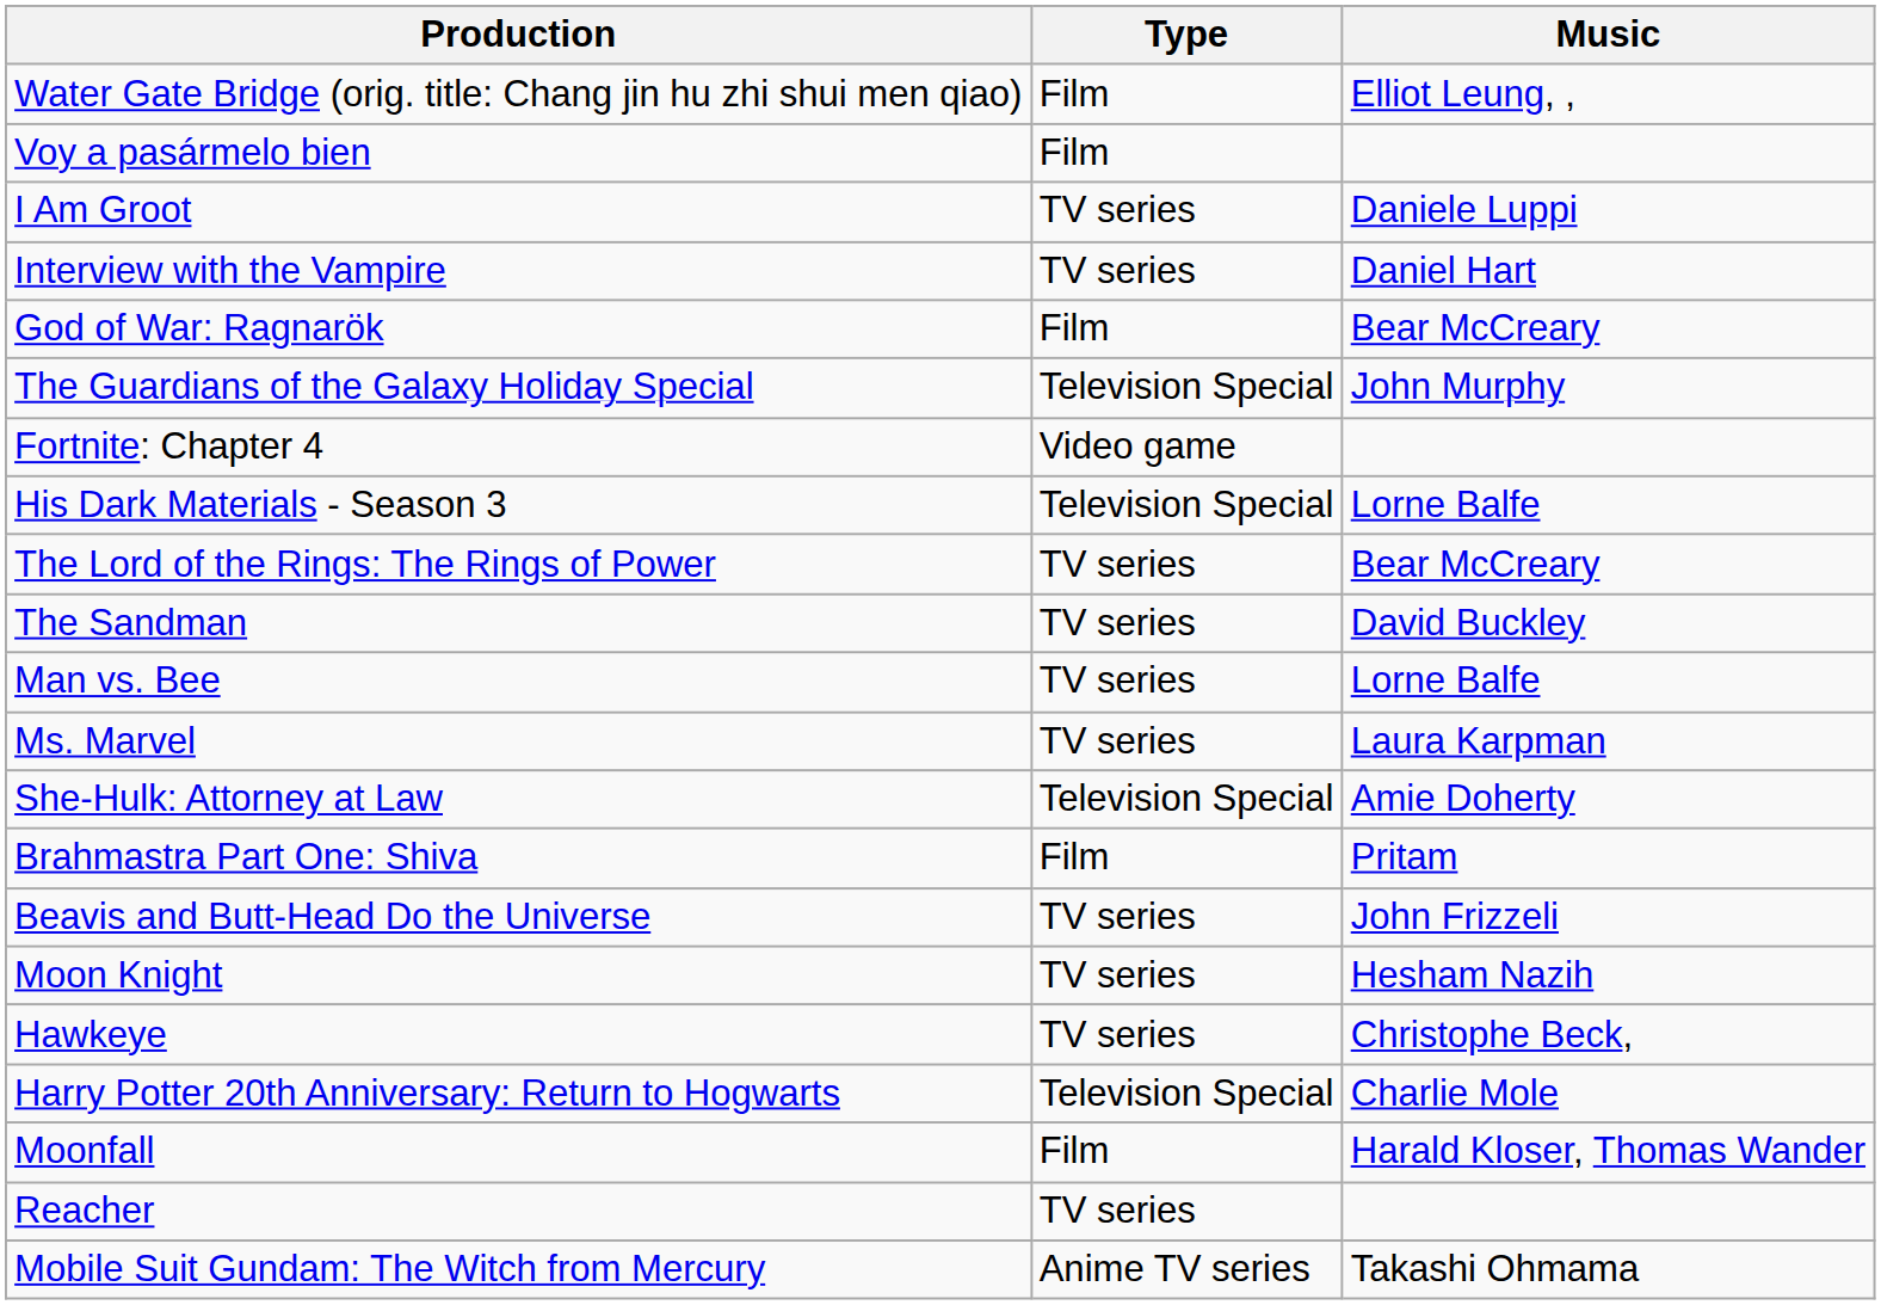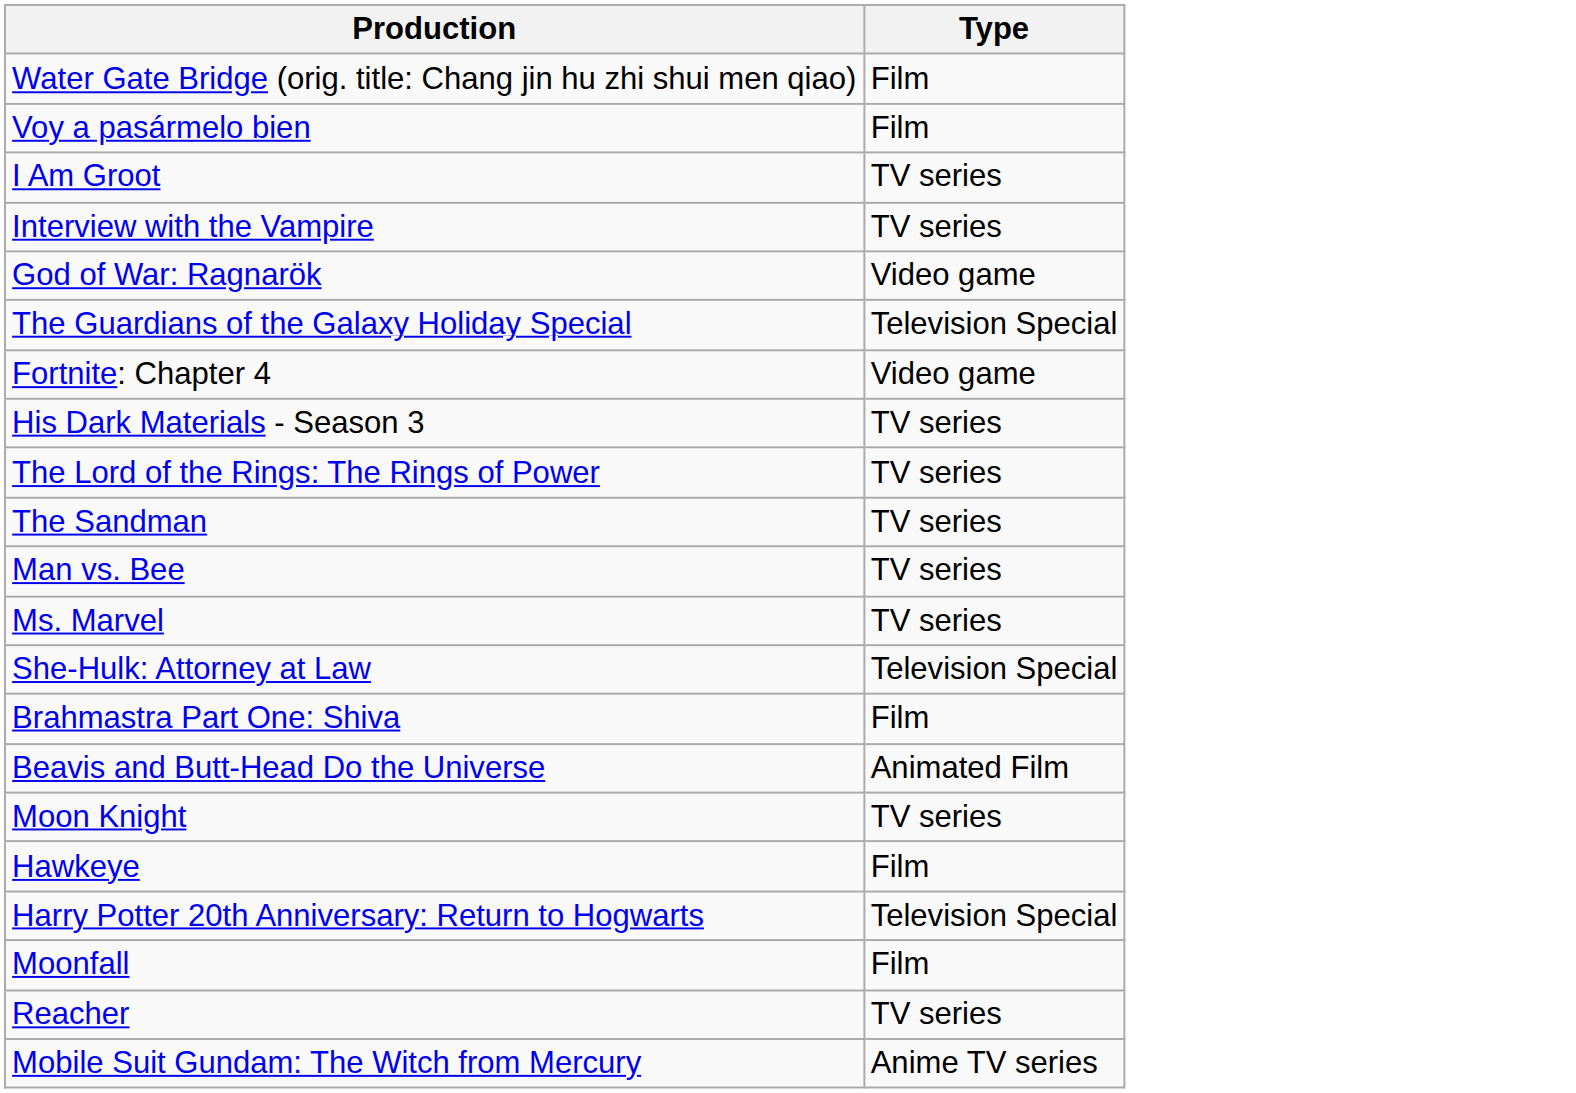- column: Music | Elliot Leung, , | Daniele Luppi | Daniel Hart | Bear McCreary | John Murphy | Lorne Balfe | Bear McCreary | David Buckley | Lorne Balfe | Laura Karpman | Amie Doherty | Pritam | John Frizzeli | Hesham Nazih | Christophe Beck, | Charlie Mole | Harald Kloser, Thomas Wander | Takashi Ohmama
God of War: Ragnarök | Type: Film -> Video game
His Dark Materials - Season 3 | Type: Television Special -> TV series
Beavis and Butt-Head Do the Universe | Type: TV series -> Animated Film
Hawkeye | Type: TV series -> Film
